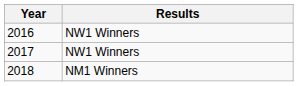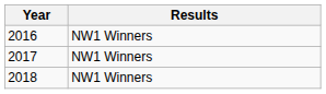2018 | Results: NM1 Winners -> NW1 Winners
